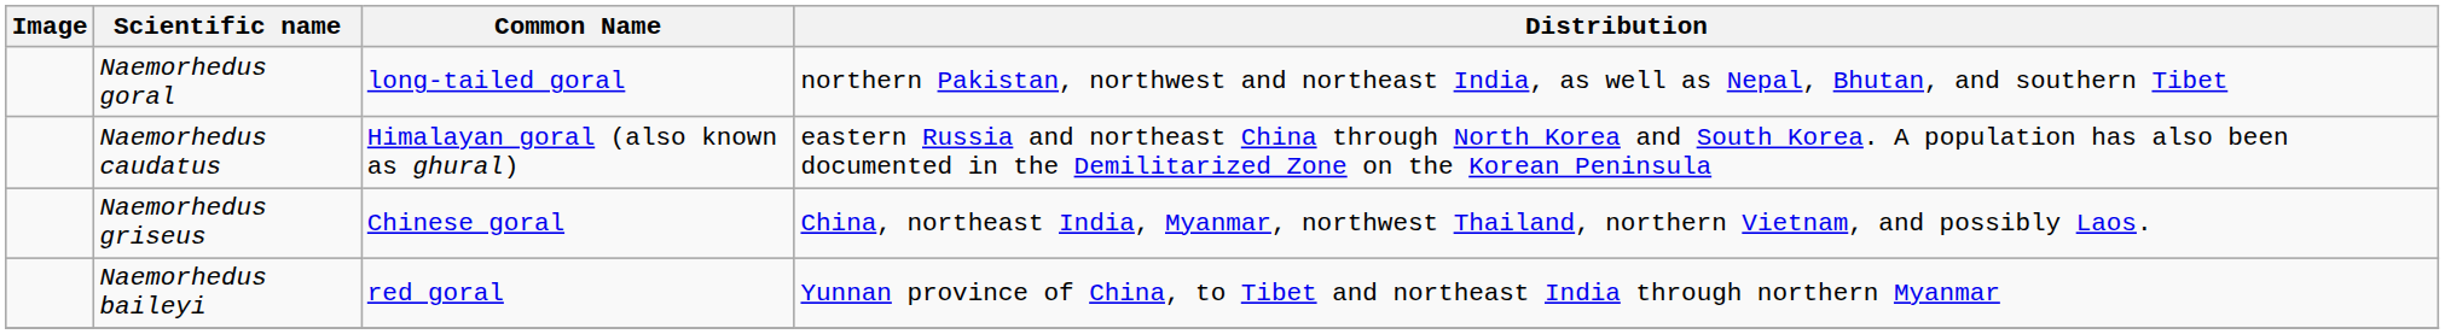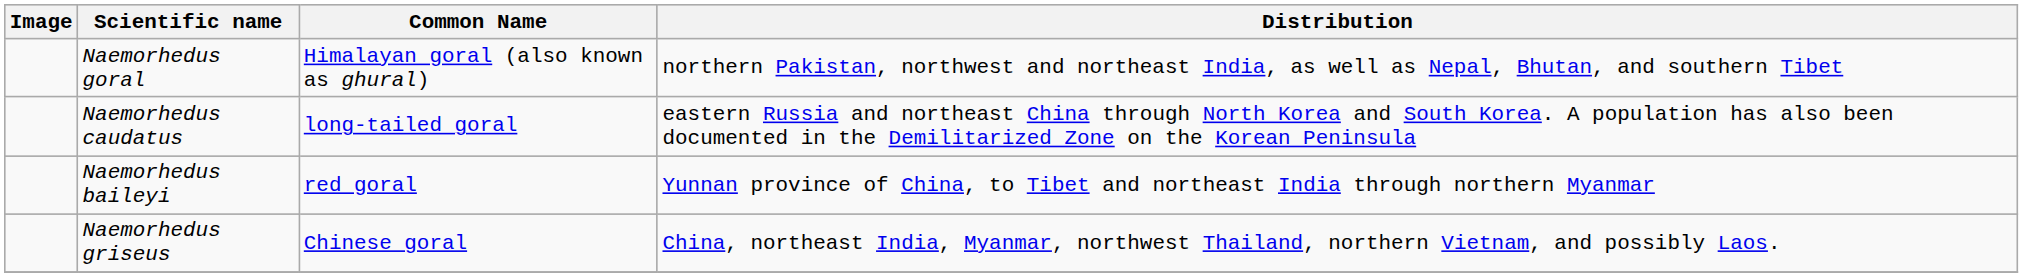Naemorhedus goral | Common Name: long-tailed goral -> Himalayan goral (also known as ghural)
Naemorhedus caudatus | Common Name: Himalayan goral (also known as ghural) -> long-tailed goral
rows swapped: Naemorhedus baileyi <-> Naemorhedus griseus
